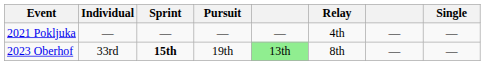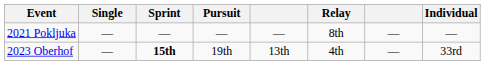columns swapped: Individual <-> Single
2021 Pokljuka | Relay: 4th -> 8th
2023 Oberhof | column 5: lightgreen background -> no background
2023 Oberhof | Relay: 8th -> 4th
